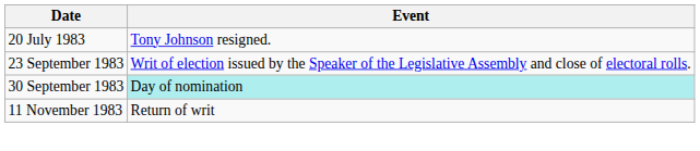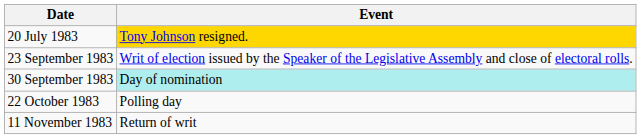20 July 1983 | Event: no background -> gold background
+ row: 22 October 1983 | Polling day
